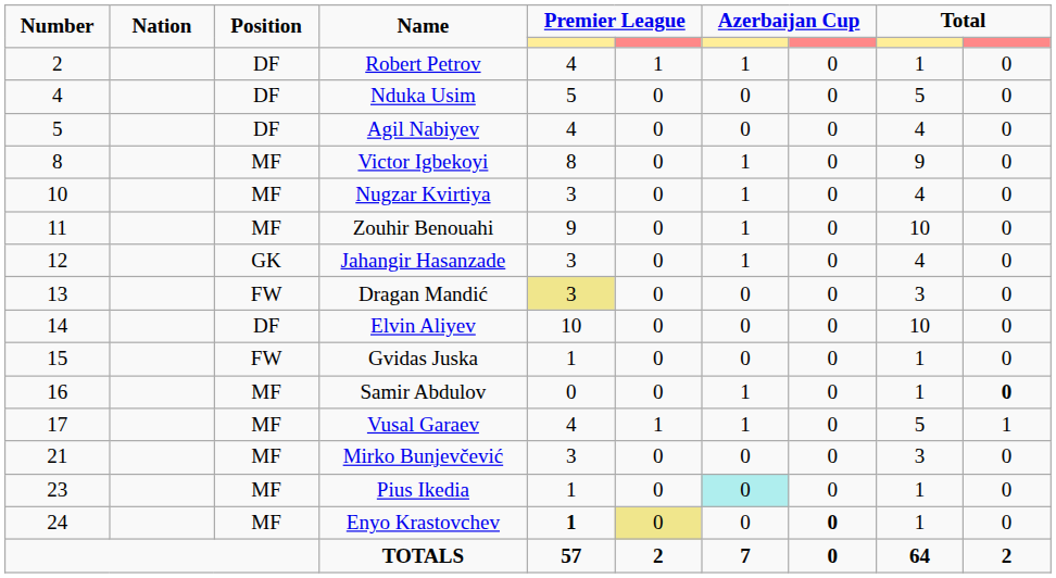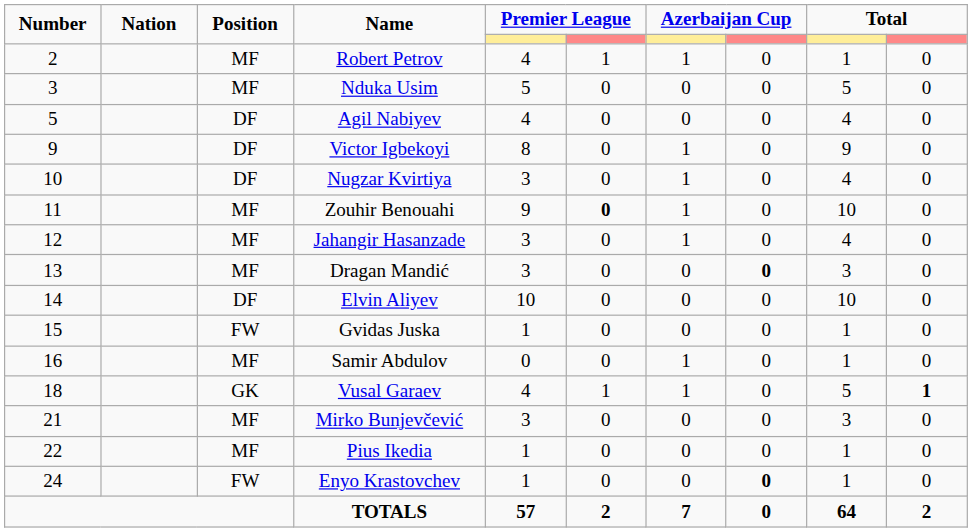Robert Petrov | Position: DF -> MF
Nduka Usim | Number: 4 -> 3
Nduka Usim | Position: DF -> MF
Victor Igbekoyi | Number: 8 -> 9
Victor Igbekoyi | Position: MF -> DF
Nugzar Kvirtiya | Position: MF -> DF
Zouhir Benouahi | column 6: normal -> bold
Jahangir Hasanzade | Position: GK -> MF
Dragan Mandić | Position: FW -> MF
Dragan Mandić | column 5: khaki background -> no background
Dragan Mandić | column 8: normal -> bold
Samir Abdulov | column 10: bold -> normal
Vusal Garaev | Number: 17 -> 18
Vusal Garaev | Position: MF -> GK
Vusal Garaev | column 10: normal -> bold
Pius Ikedia | Number: 23 -> 22
Pius Ikedia | column 7: paleturquoise background -> no background
Enyo Krastovchev | Position: MF -> FW
Enyo Krastovchev | column 5: bold -> normal
Enyo Krastovchev | column 6: khaki background -> no background
